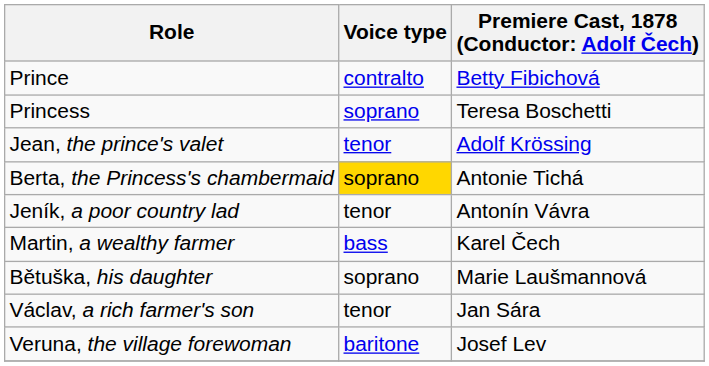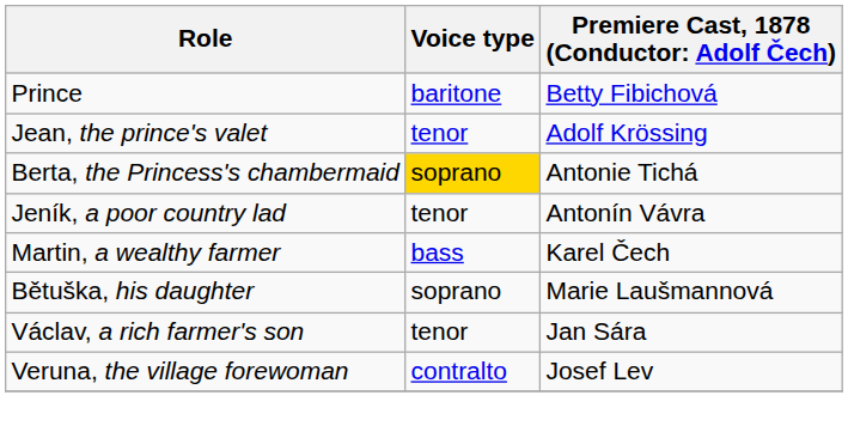Prince | Voice type: contralto -> baritone
- row: Princess | soprano | Teresa Boschetti
Veruna, the village forewoman | Voice type: baritone -> contralto
